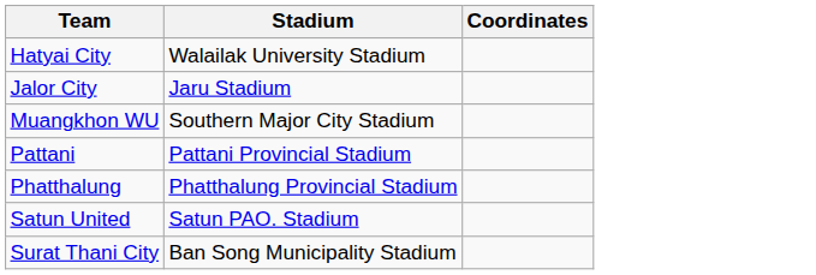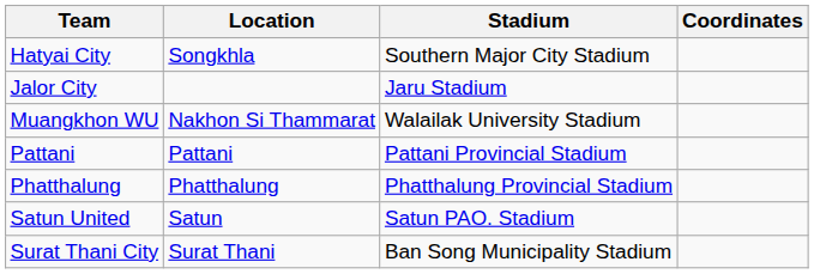+ column: Location | Songkhla | Nakhon Si Thammarat | Pattani | Phatthalung | Satun | Surat Thani
Hatyai City | Stadium: Walailak University Stadium -> Southern Major City Stadium
Muangkhon WU | Stadium: Southern Major City Stadium -> Walailak University Stadium
